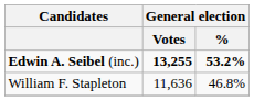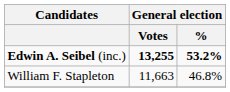William F. Stapleton | General election / Votes: 11,636 -> 11,663
